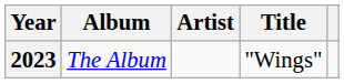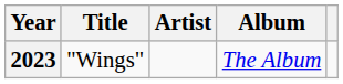columns swapped: Title <-> Album
